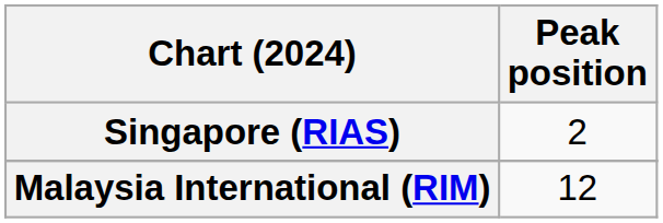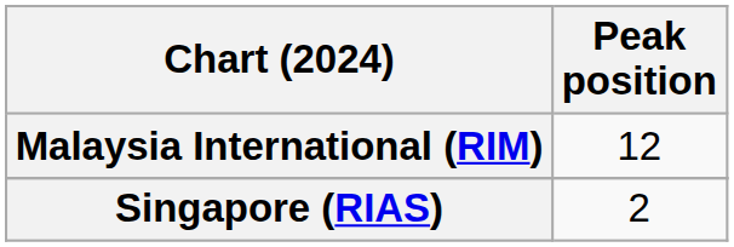rows swapped: Malaysia International (RIM) <-> Singapore (RIAS)
